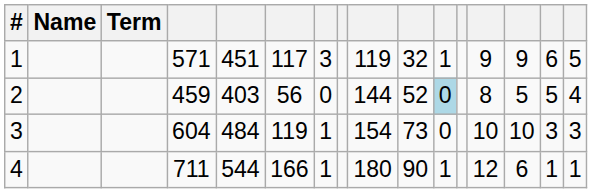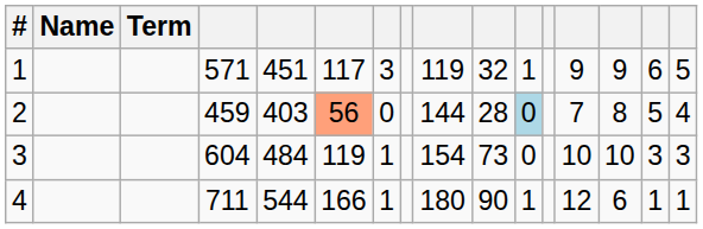2 | column 6: no background -> lightsalmon background
2 | column 10: 52 -> 28
2 | column 13: 8 -> 7
2 | column 14: 5 -> 8
